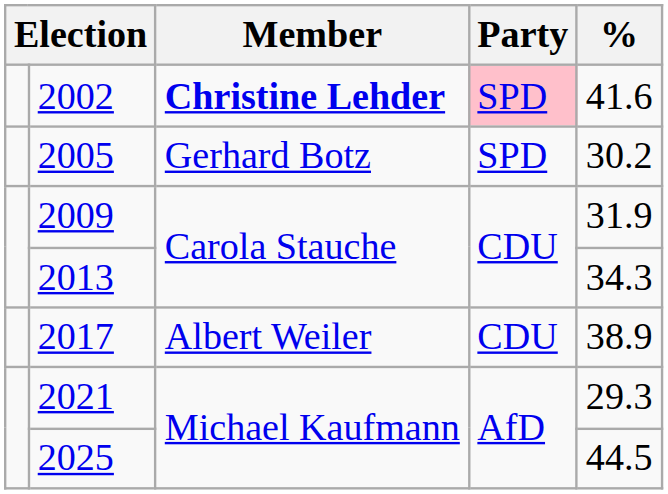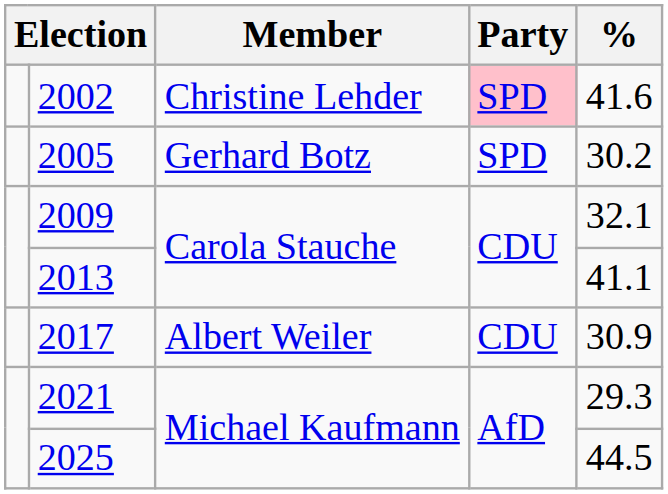2002 | Member: bold -> normal
2009 | %: 31.9 -> 32.1
2013 | %: 34.3 -> 41.1
2017 | %: 38.9 -> 30.9
